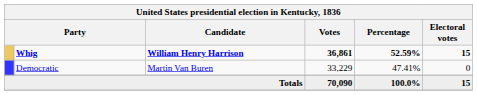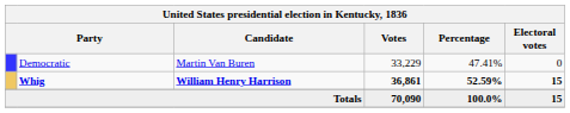rows swapped: Whig <-> Democratic
